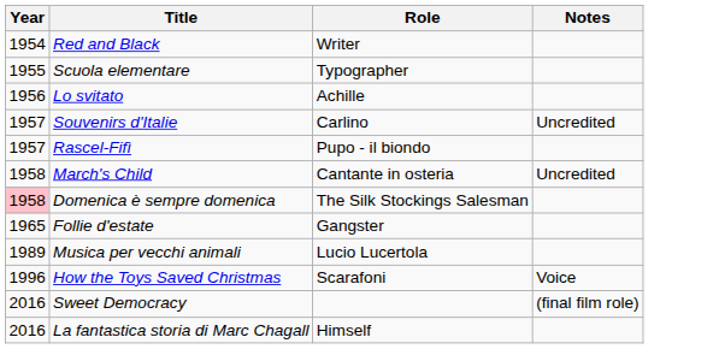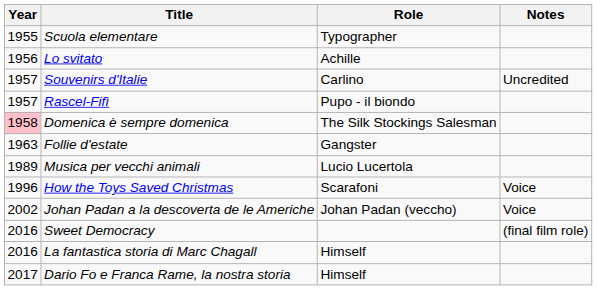- row: 1954 | Red and Black | Writer
- row: 1958 | March's Child | Cantante in osteria | Uncredited
Follie d'estate | Year: 1965 -> 1963
+ row: 2002 | Johan Padan a la descoverta de le Americhe | Johan Padan (veccho) | Voice
+ row: 2017 | Dario Fo e Franca Rame, la nostra storia | Himself
